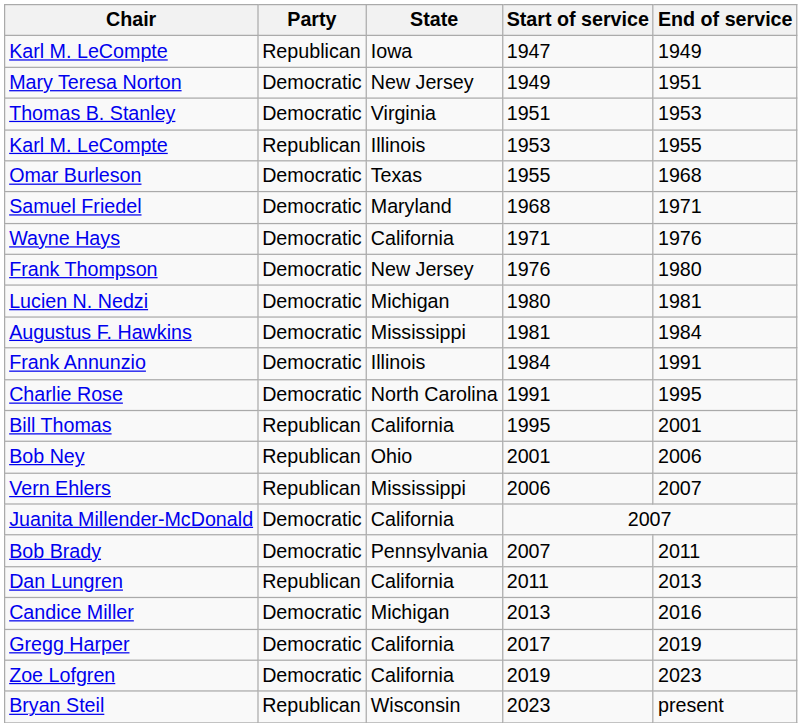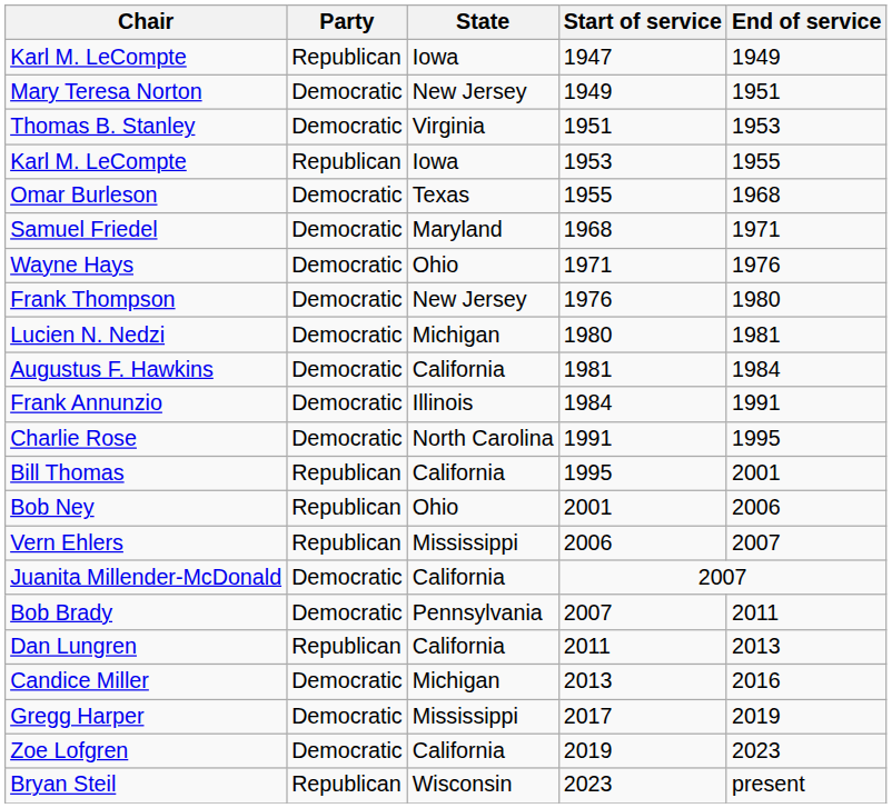Karl M. LeCompte / 1953 | State: Illinois -> Iowa
Wayne Hays | State: California -> Ohio
Augustus F. Hawkins | State: Mississippi -> California
Gregg Harper | State: California -> Mississippi
